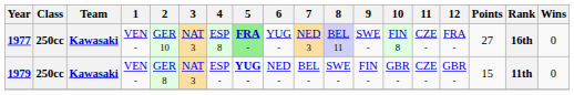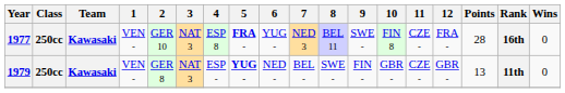1977 | 5: lightgreen background -> no background
1977 | Points: 27 -> 28
1979 | Points: 15 -> 13
